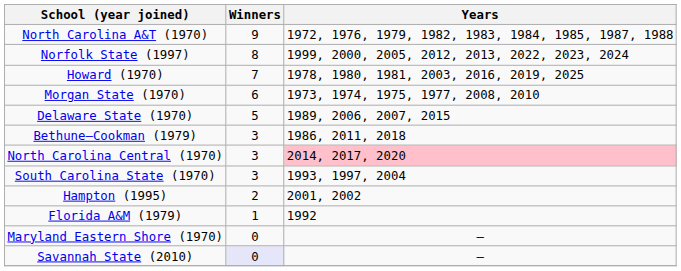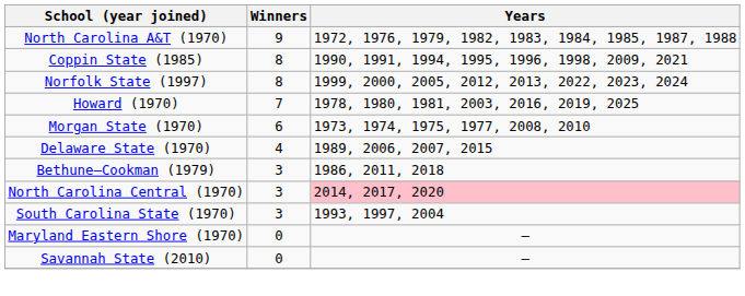+ row: Coppin State (1985) | 8 | 1990, 1991, 1994, 1995, 1996, 1998, 2009, 2021
Delaware State (1970) | Winners: 5 -> 4
- row: Hampton (1995) | 2 | 2001, 2002
- row: Florida A&M (1979) | 1 | 1992
Savannah State (2010) | Winners: lavender background -> no background
